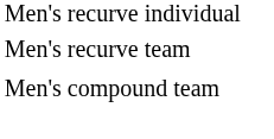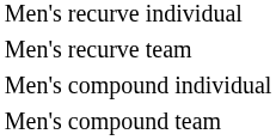+ row: Men's compound individual
